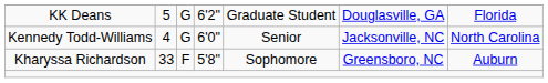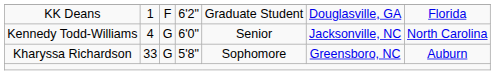KK Deans | column 2: 5 -> 1
KK Deans | column 3: G -> F
Kharyssa Richardson | column 3: F -> G
